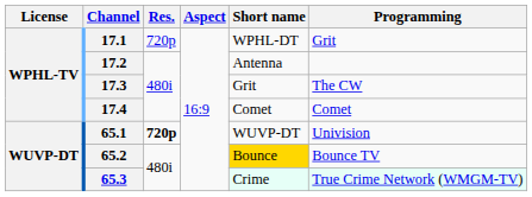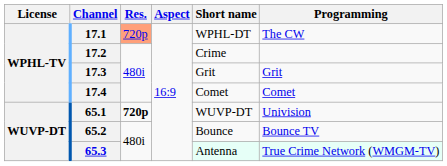17.1 | Res.: no background -> lightsalmon background
17.1 | Programming: Grit -> The CW
17.2 | Short name: Antenna -> Crime
17.3 | Programming: The CW -> Grit
65.2 | Short name: gold background -> no background
65.3 | Short name: Crime -> Antenna
